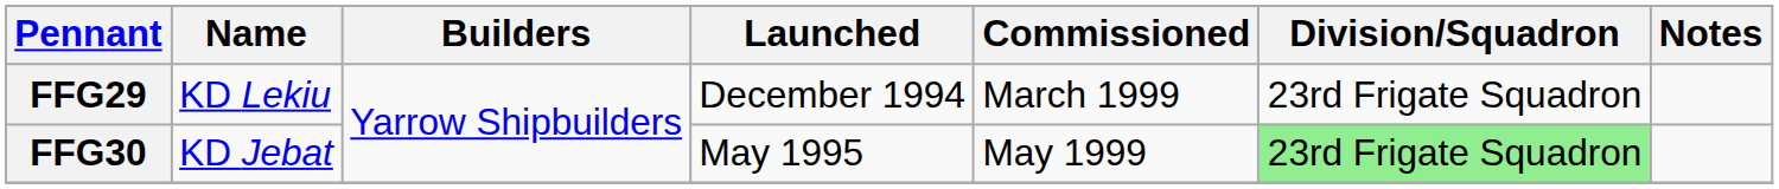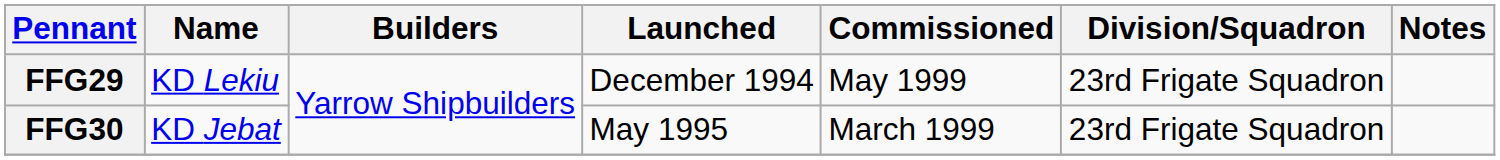FFG29 | Commissioned: March 1999 -> May 1999
FFG30 | Commissioned: May 1999 -> March 1999
FFG30 | Division/Squadron: lightgreen background -> no background
